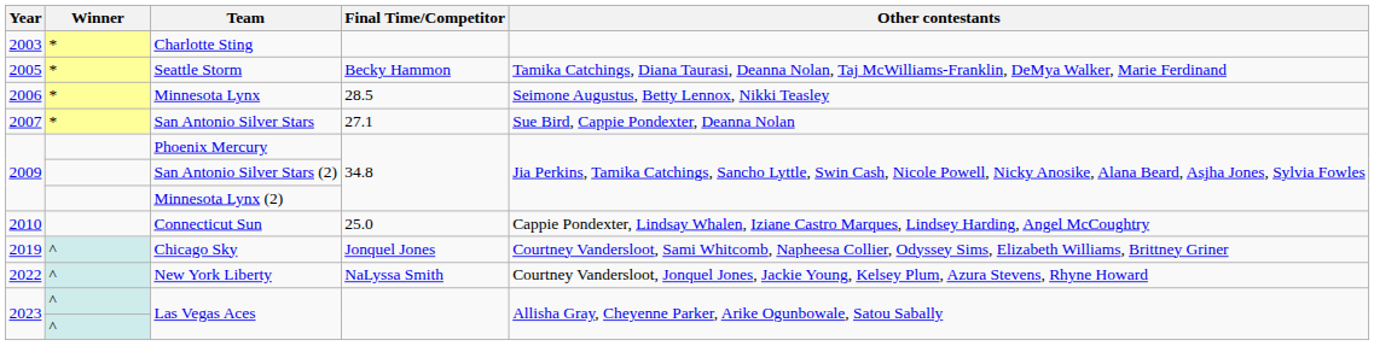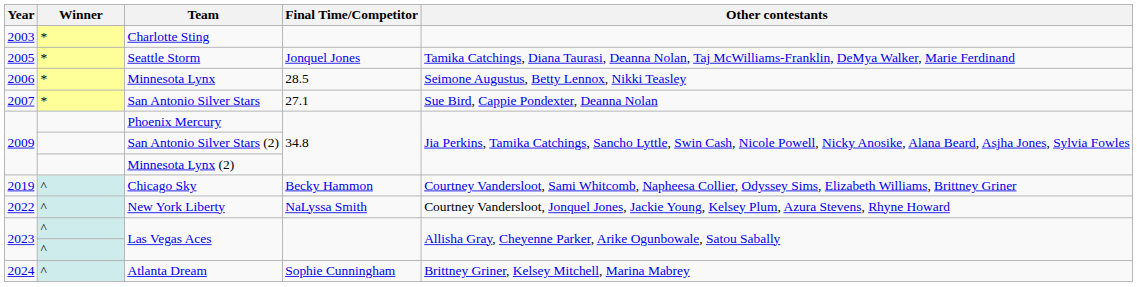Seattle Storm | Final Time/Competitor: Becky Hammon -> Jonquel Jones
- row: 2010 | Connecticut Sun | 25.0 | Cappie Pondexter, Lindsay Whalen, Iziane Castro Marques, Lindsey Harding, Angel McCoughtry
Chicago Sky | Final Time/Competitor: Jonquel Jones -> Becky Hammon
+ row: 2024 | ^ | Atlanta Dream | Sophie Cunningham | Brittney Griner, Kelsey Mitchell, Marina Mabrey
